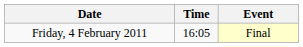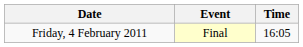columns swapped: Time <-> Event
